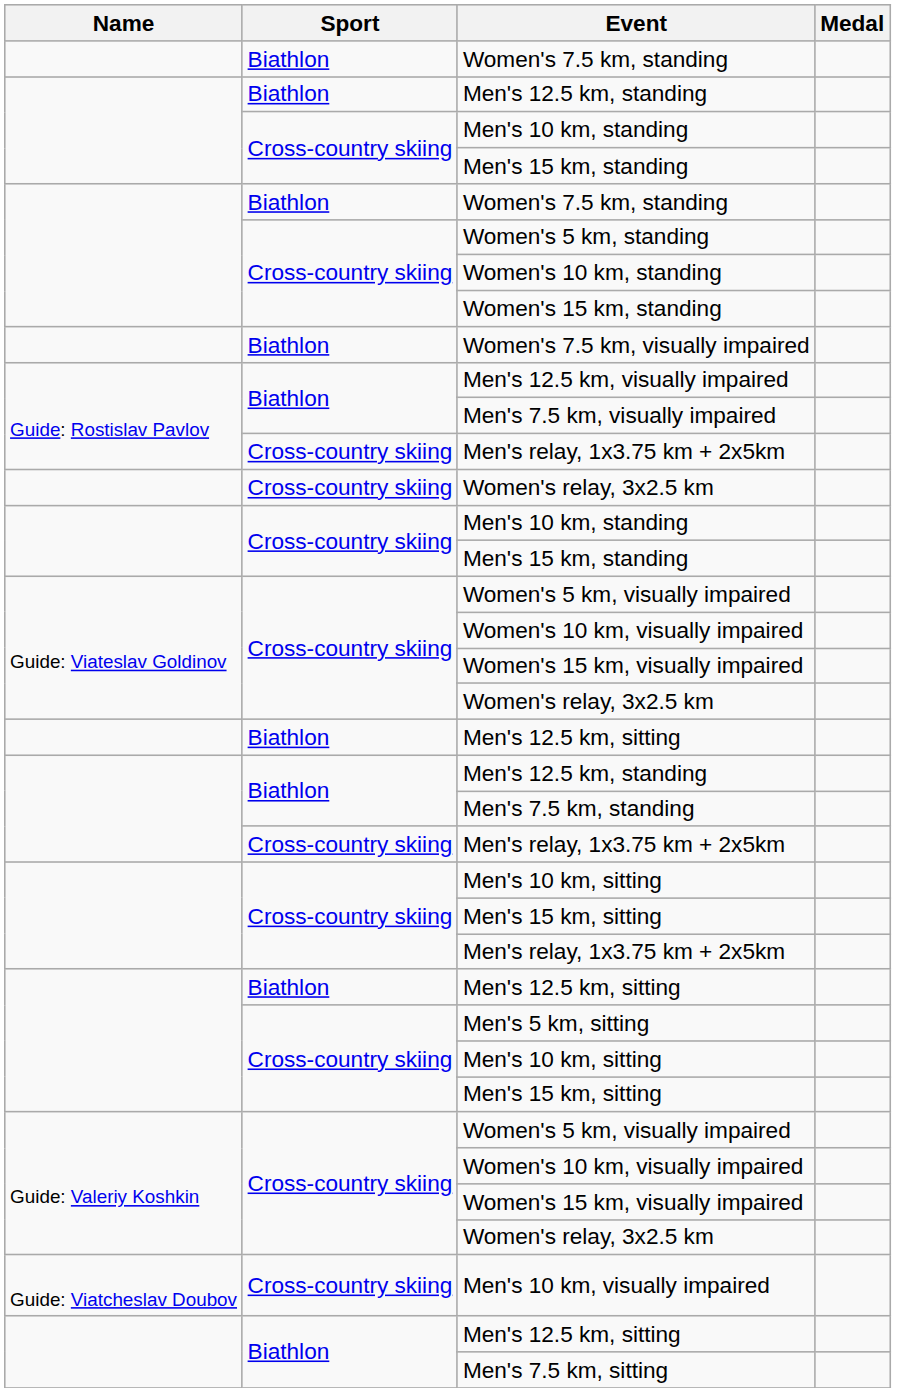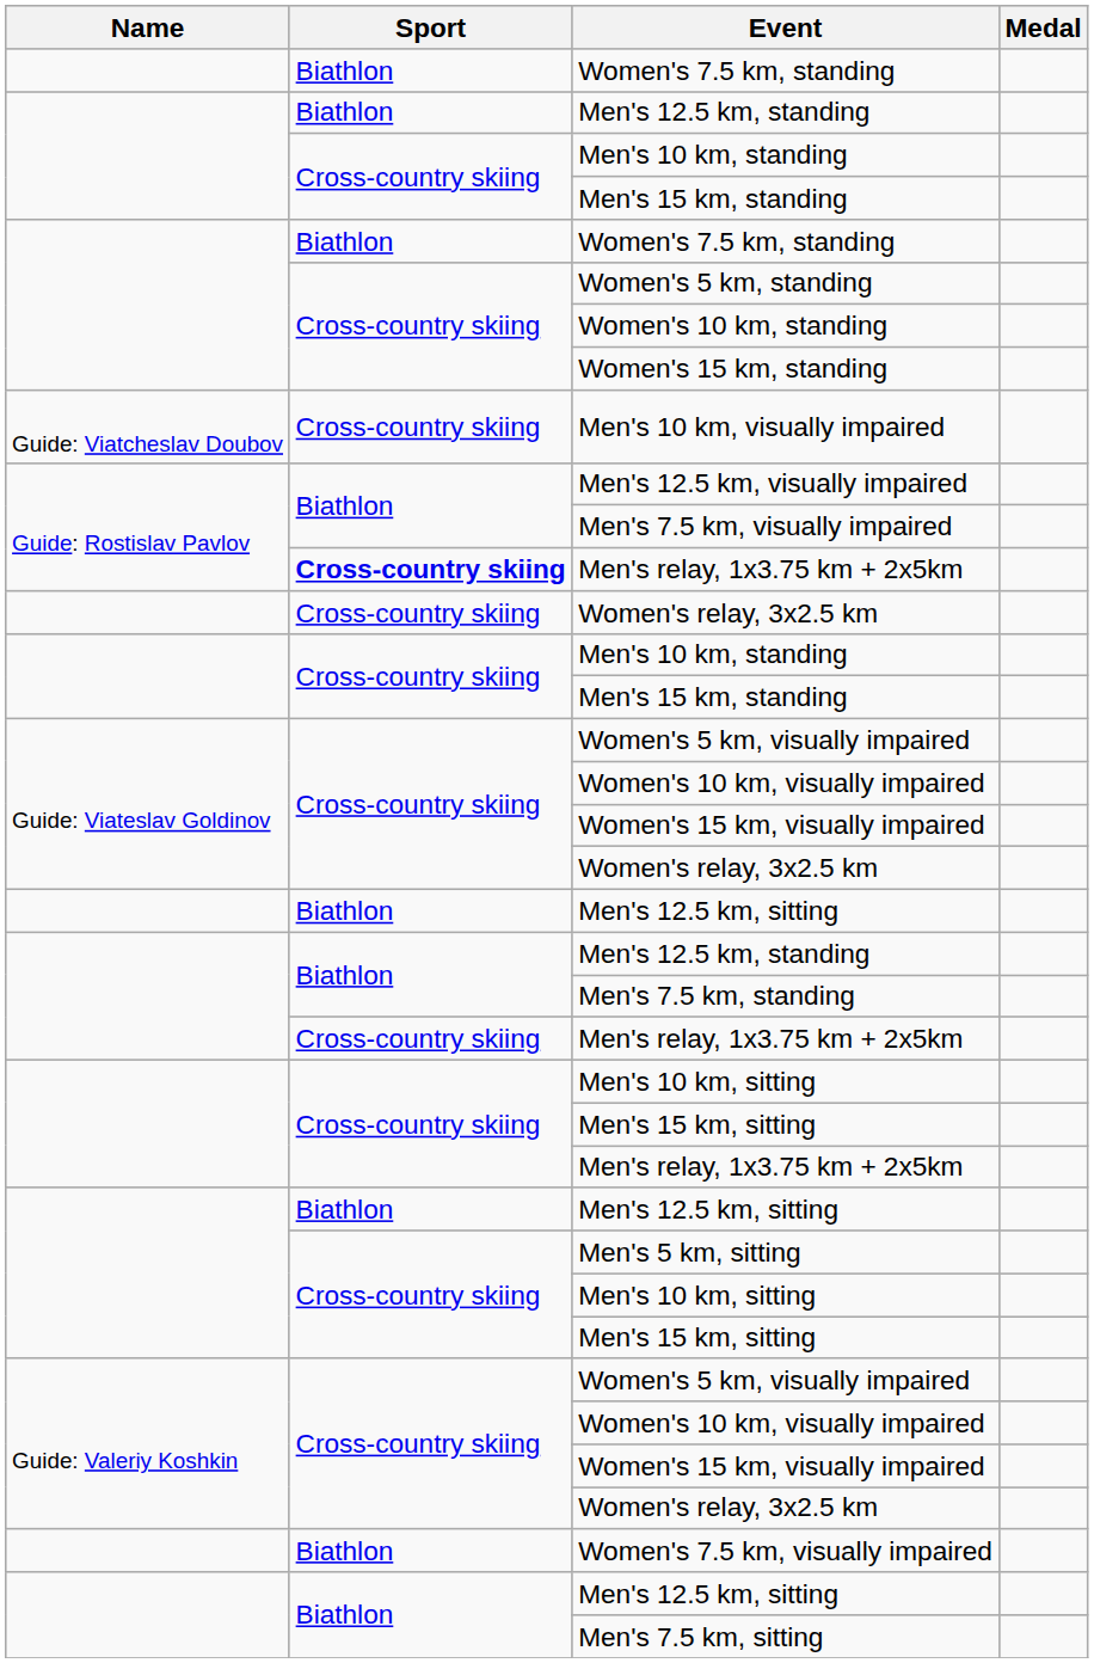rows swapped: Women's 7.5 km, visually impaired <-> Men's 10 km, visually impaired
Guide: Rostislav Pavlov / Men's relay, 1x3.75 km + 2x5km | Sport: normal -> bold
